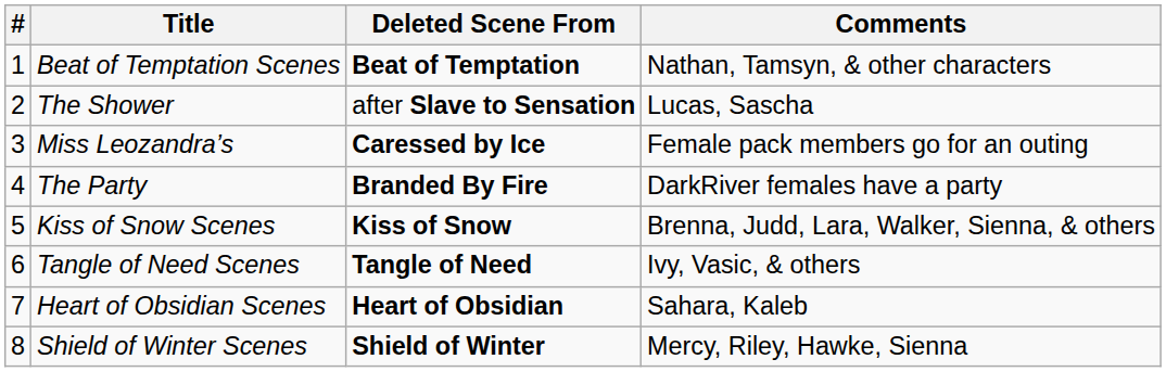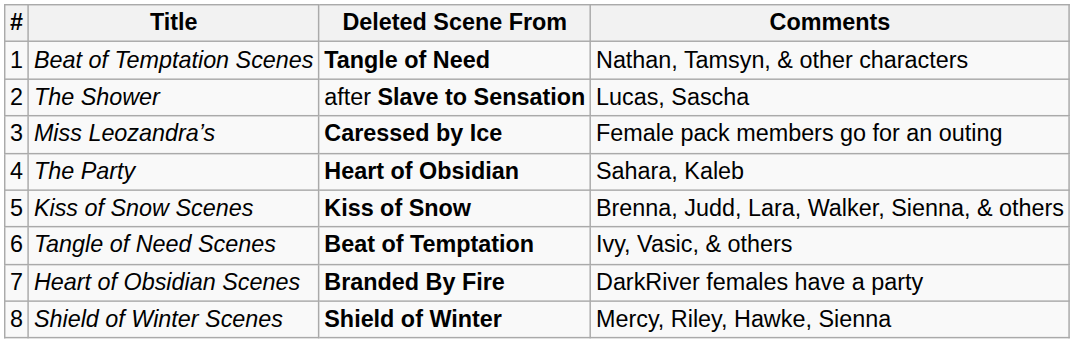Beat of Temptation Scenes | Deleted Scene From: Beat of Temptation -> Tangle of Need
The Party | Deleted Scene From: Branded By Fire -> Heart of Obsidian
The Party | Comments: DarkRiver females have a party -> Sahara, Kaleb
Tangle of Need Scenes | Deleted Scene From: Tangle of Need -> Beat of Temptation
Heart of Obsidian Scenes | Deleted Scene From: Heart of Obsidian -> Branded By Fire
Heart of Obsidian Scenes | Comments: Sahara, Kaleb -> DarkRiver females have a party
